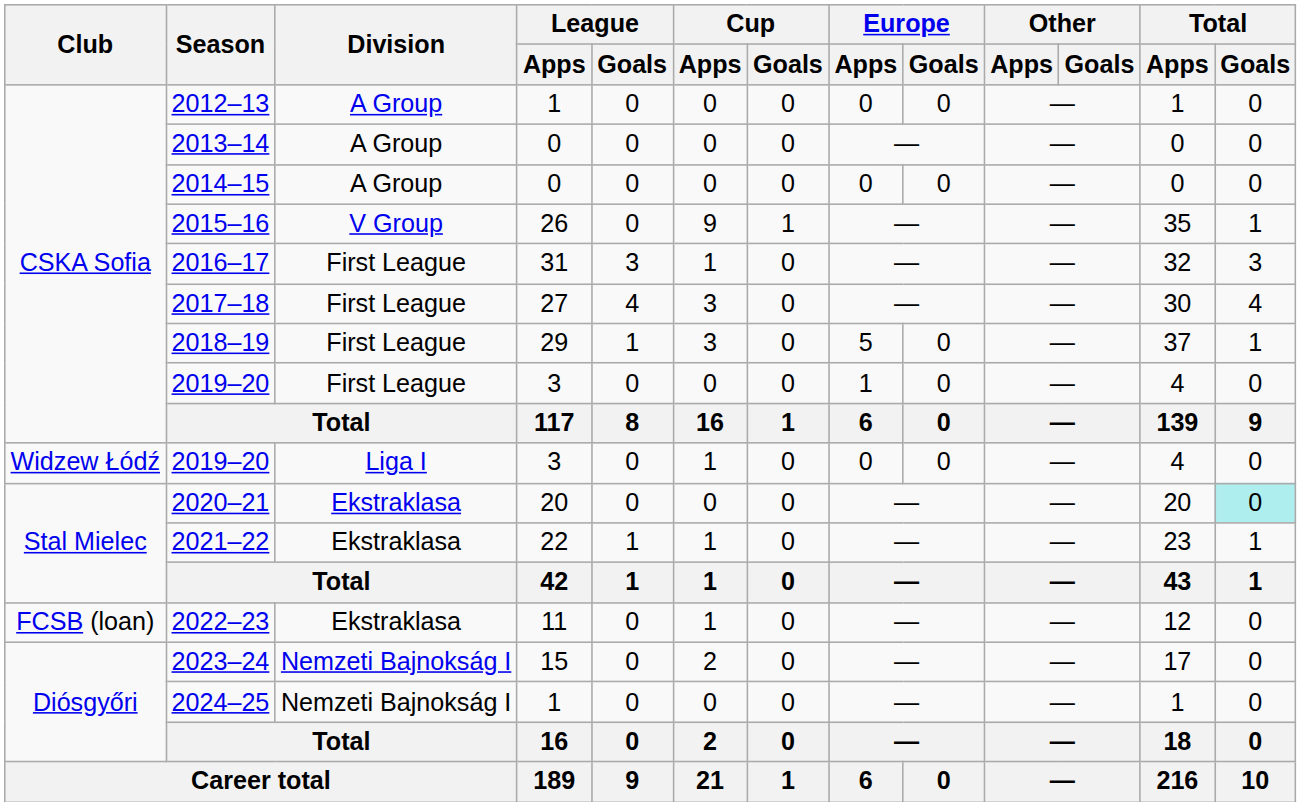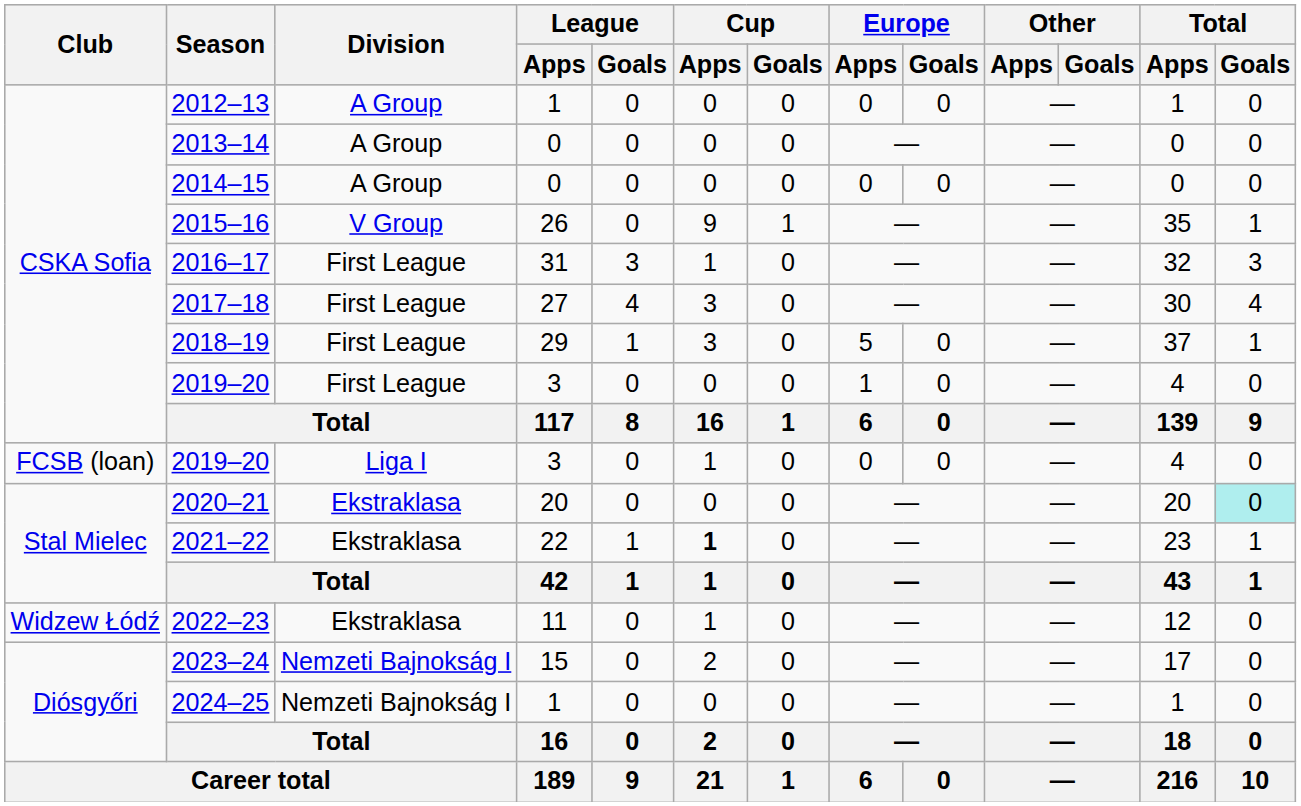2019–20 / Liga I | Club: Widzew Łódź -> FCSB (loan)
2021–22 | Cup / Apps: normal -> bold
2022–23 | Club: FCSB (loan) -> Widzew Łódź
